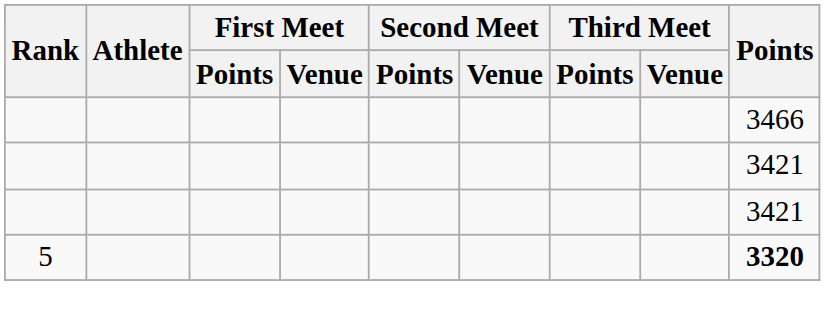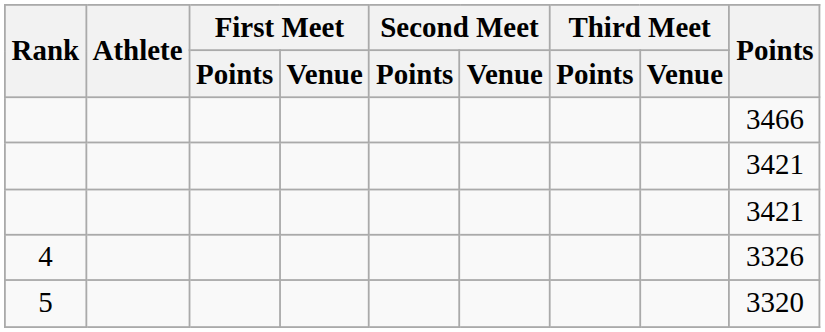+ row: 4 | 3326
5 | Points: bold -> normal
